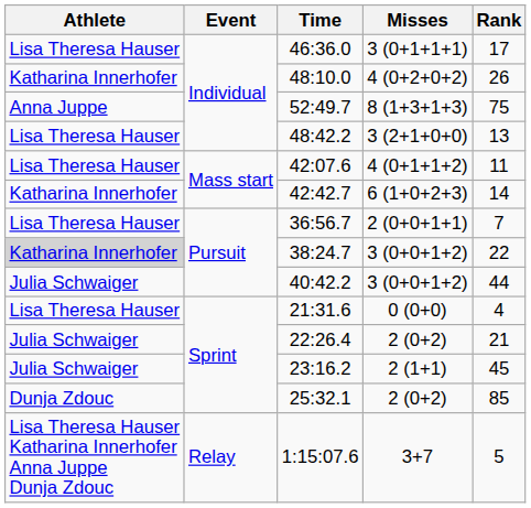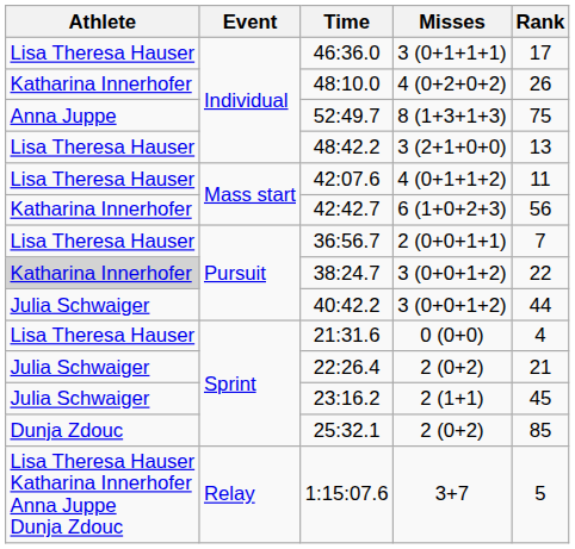42:42.7 | Rank: 14 -> 56
